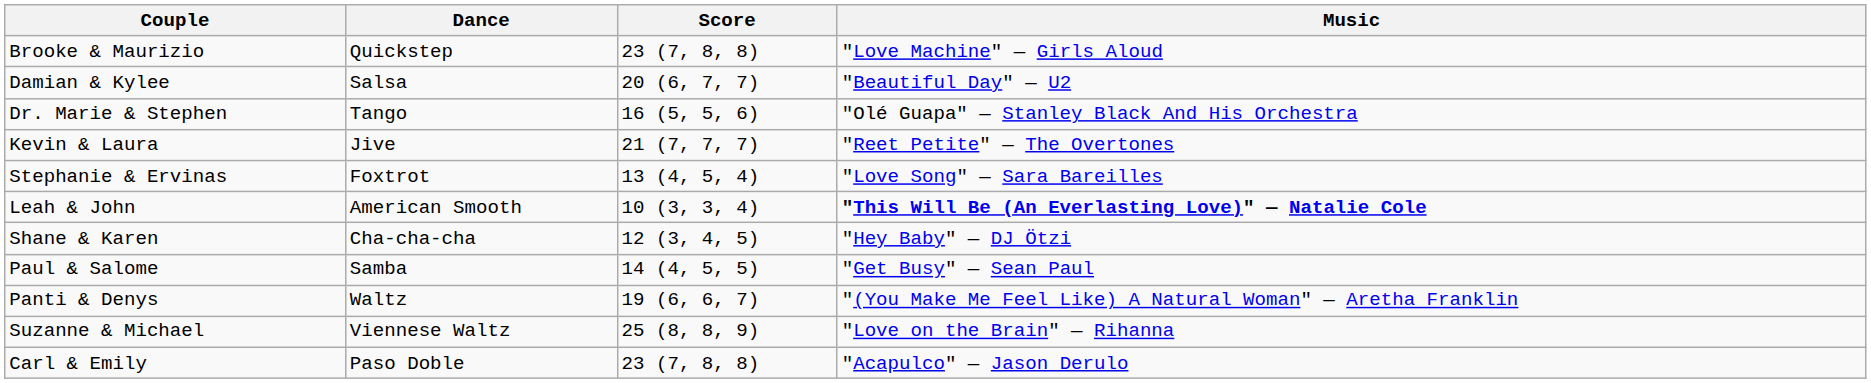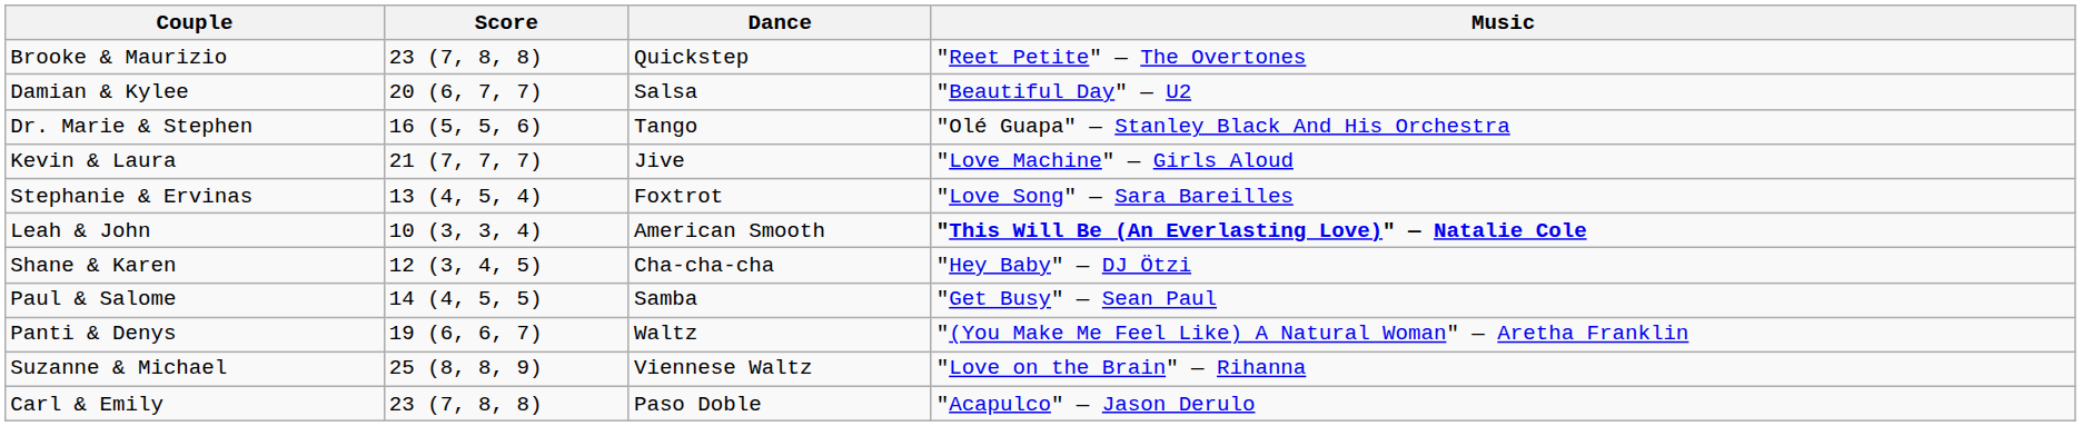columns swapped: Score <-> Dance
Brooke & Maurizio | Music: "Love Machine" — Girls Aloud -> "Reet Petite" — The Overtones
Kevin & Laura | Music: "Reet Petite" — The Overtones -> "Love Machine" — Girls Aloud
